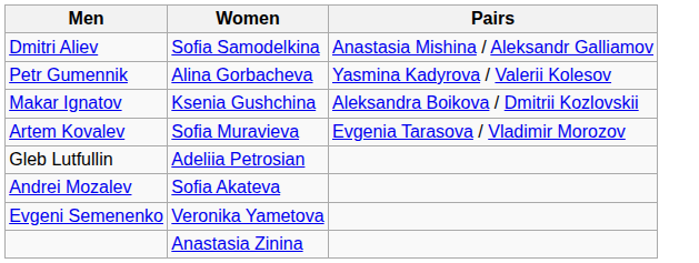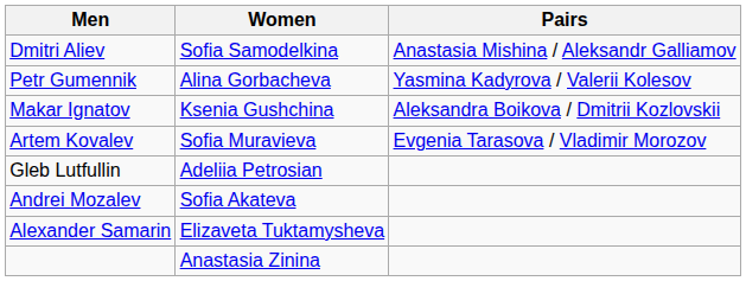+ row: Alexander Samarin | Elizaveta Tuktamysheva
- row: Evgeni Semenenko | Veronika Yametova
